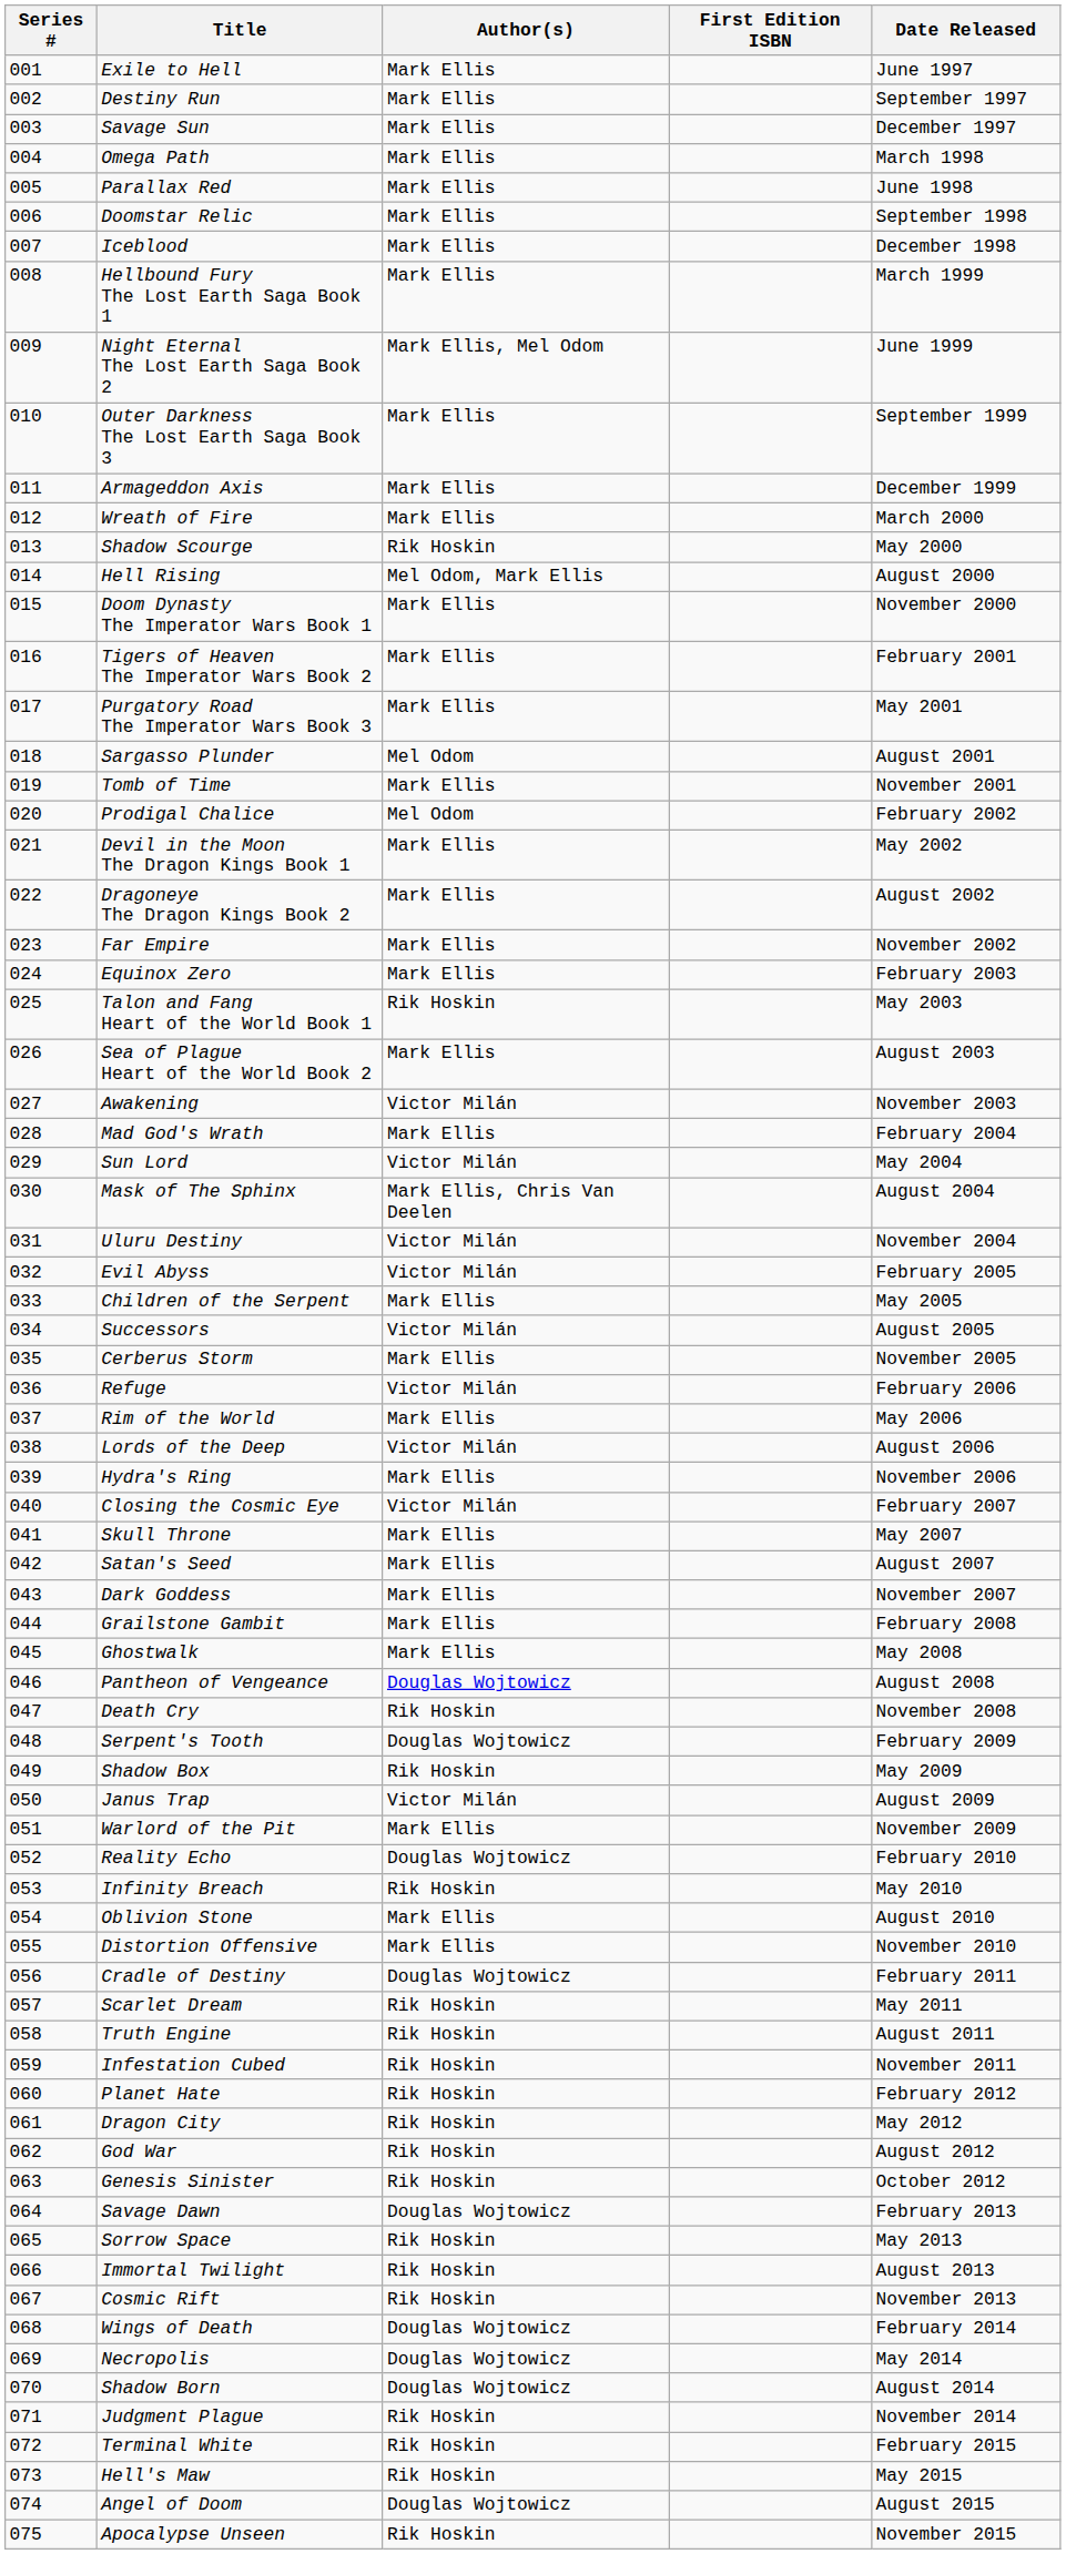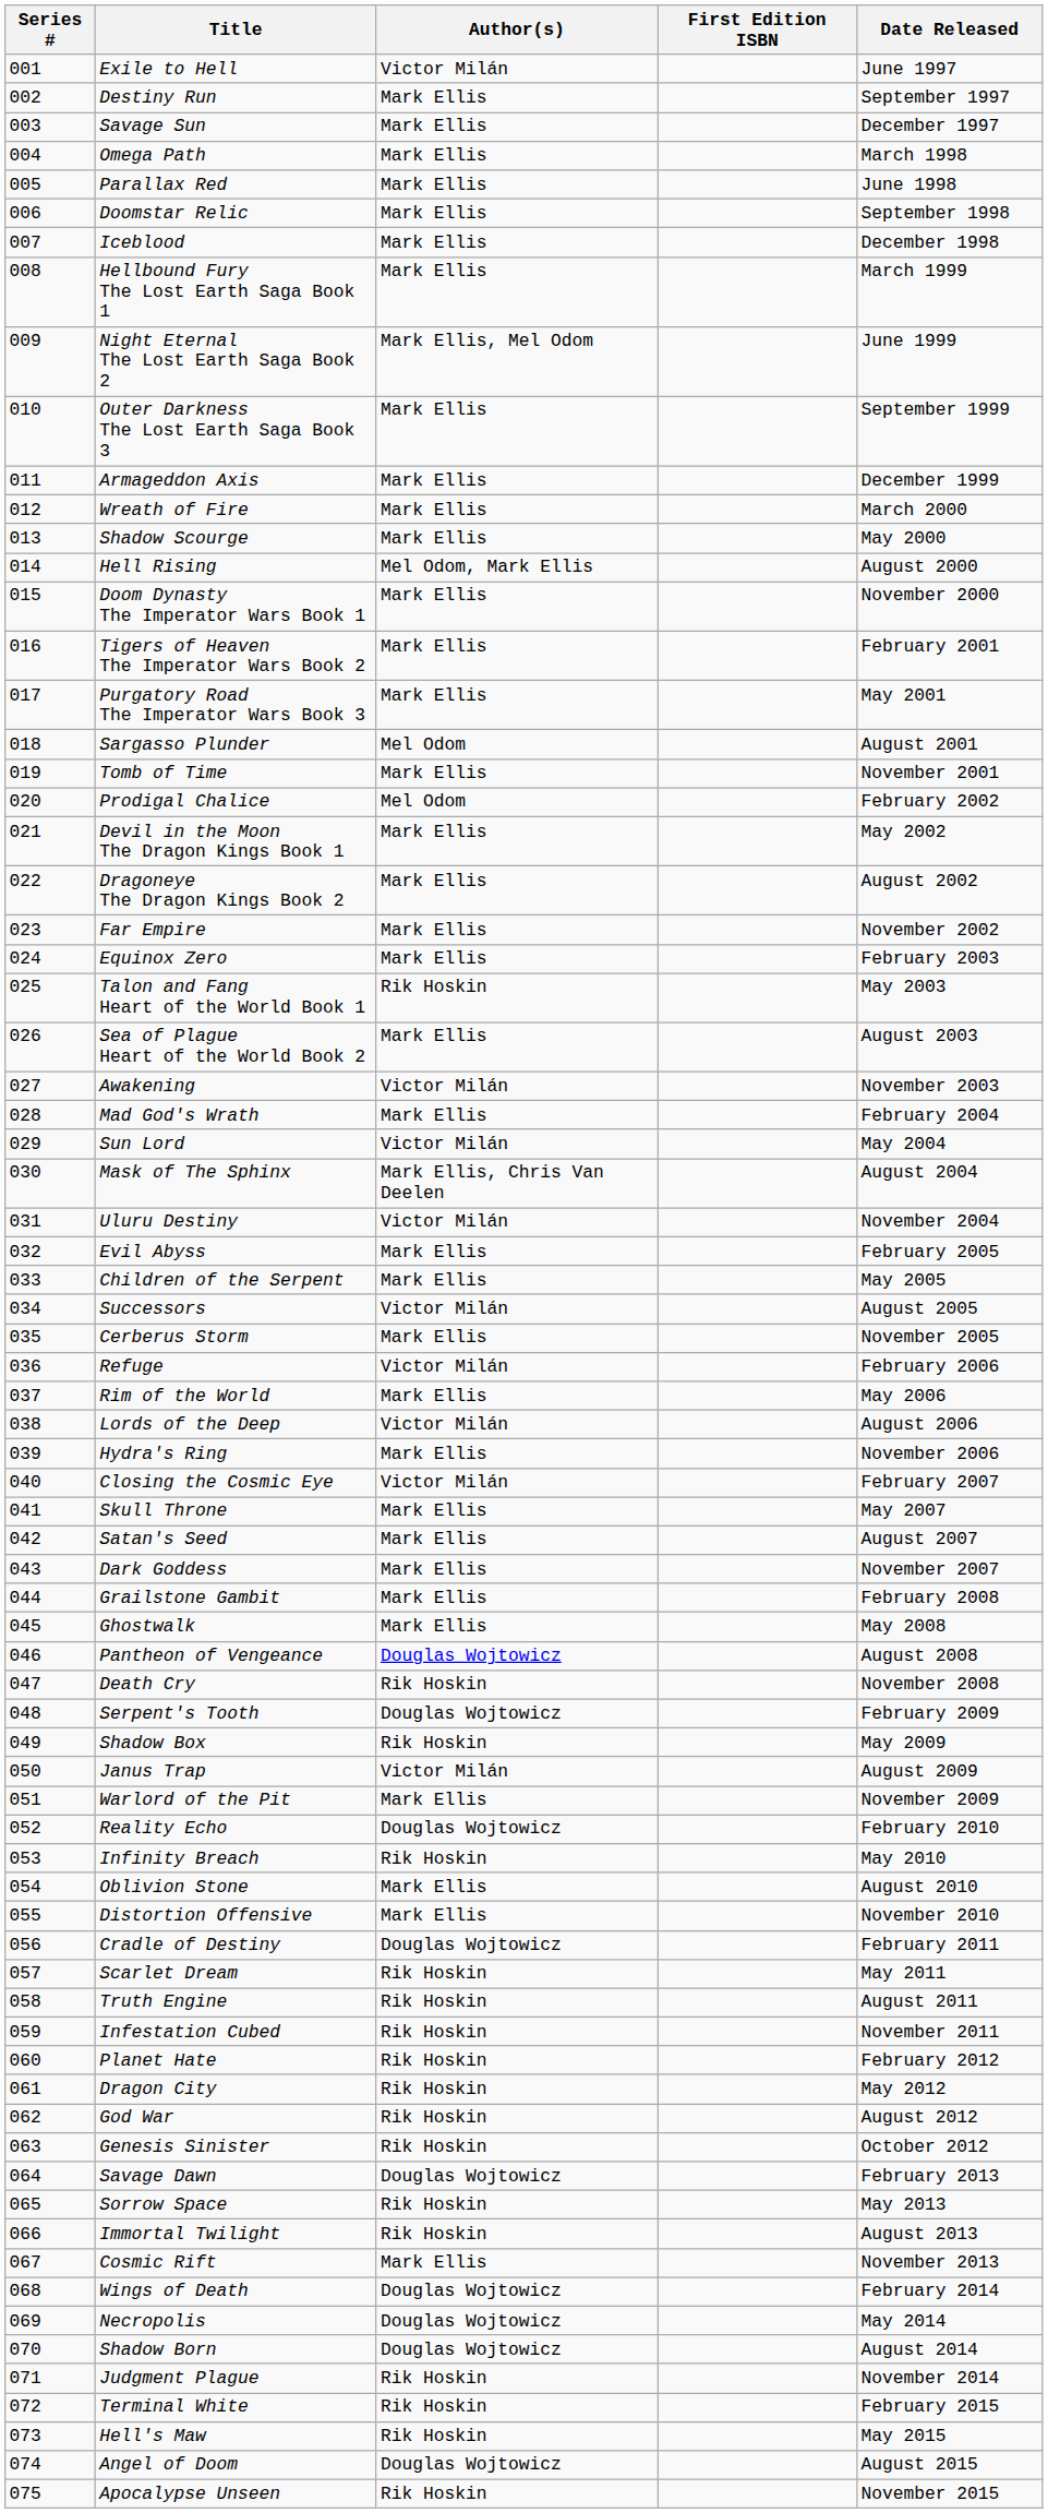Exile to Hell | Author(s): Mark Ellis -> Victor Milán
Shadow Scourge | Author(s): Rik Hoskin -> Mark Ellis
Evil Abyss | Author(s): Victor Milán -> Mark Ellis
Cosmic Rift | Author(s): Rik Hoskin -> Mark Ellis
